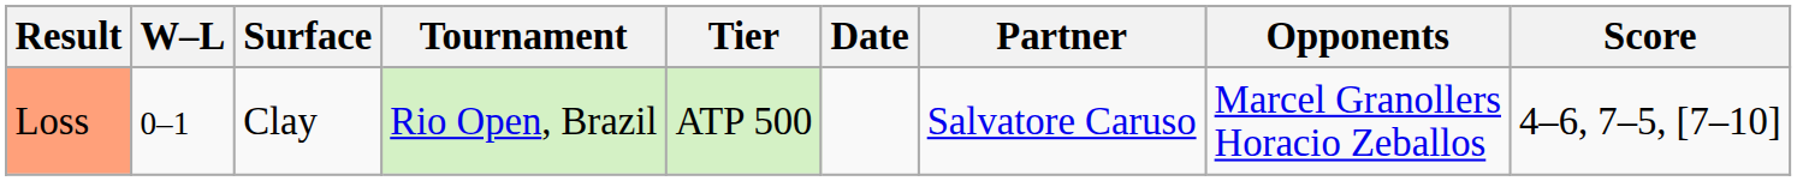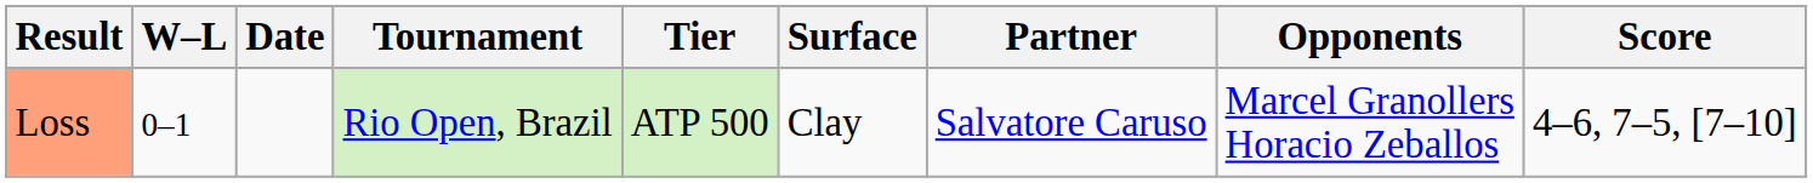columns swapped: Date <-> Surface
